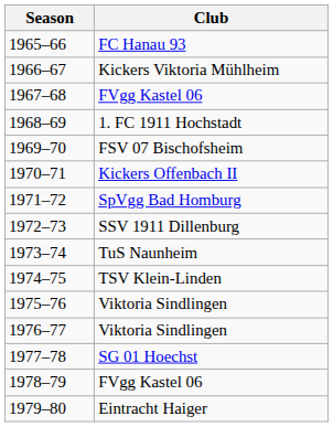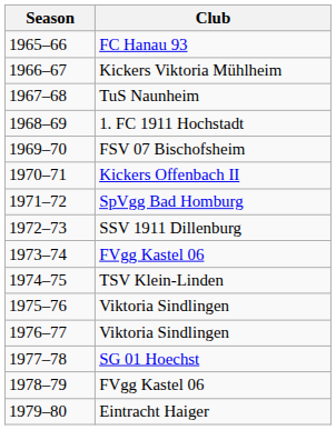1967–68 | Club: FVgg Kastel 06 -> TuS Naunheim
1973–74 | Club: TuS Naunheim -> FVgg Kastel 06
